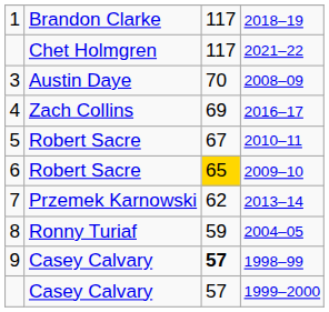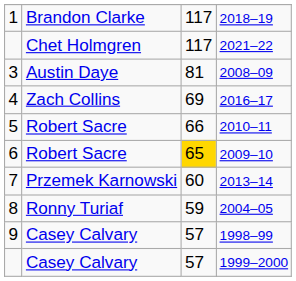2008–09 | column 3: 70 -> 81
2010–11 | column 3: 67 -> 66
2013–14 | column 3: 62 -> 60
1998–99 | column 3: bold -> normal
